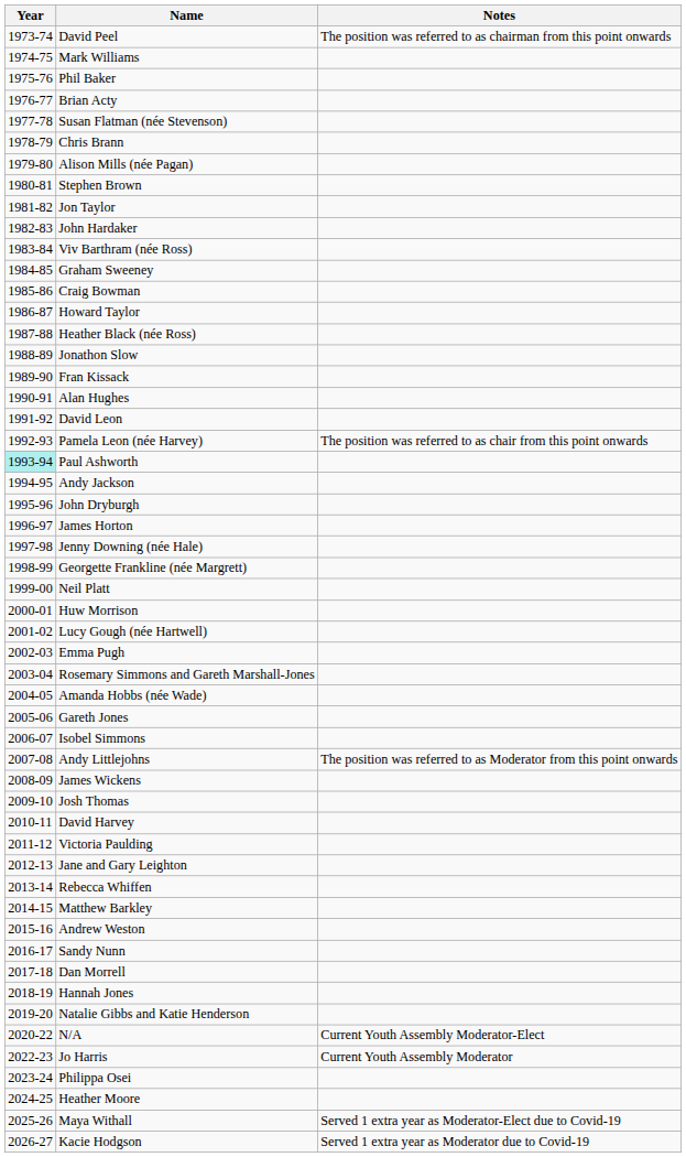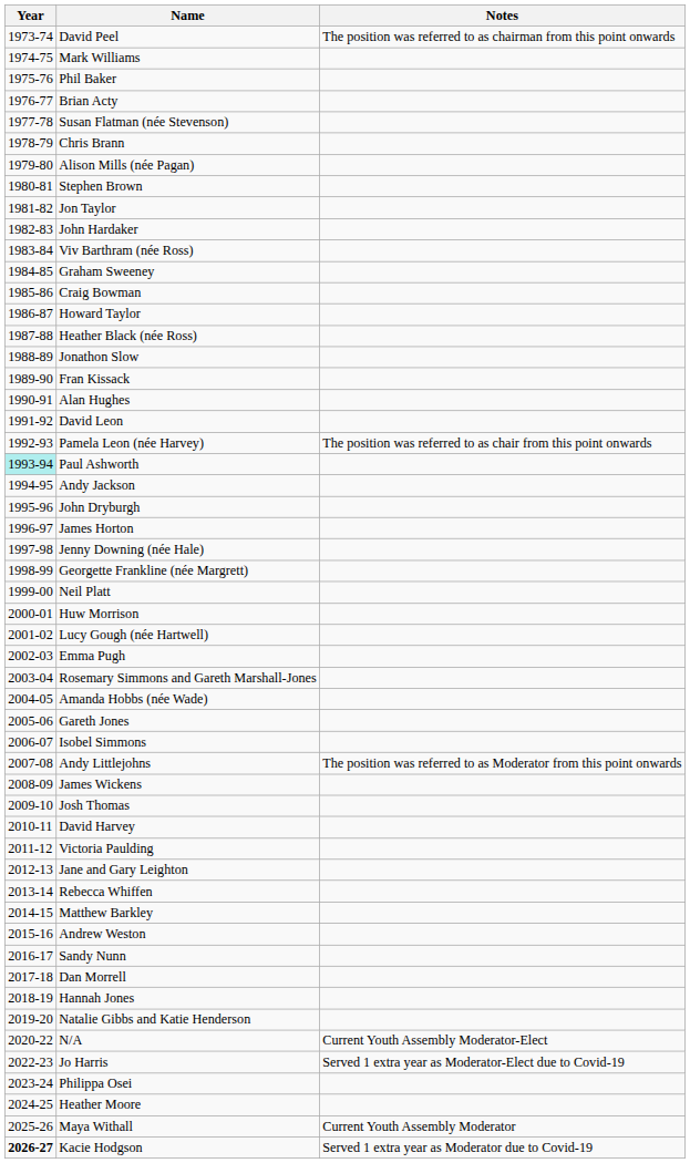Jo Harris | Notes: Current Youth Assembly Moderator -> Served 1 extra year as Moderator-Elect due to Covid-19
Maya Withall | Notes: Served 1 extra year as Moderator-Elect due to Covid-19 -> Current Youth Assembly Moderator
Kacie Hodgson | Year: normal -> bold
